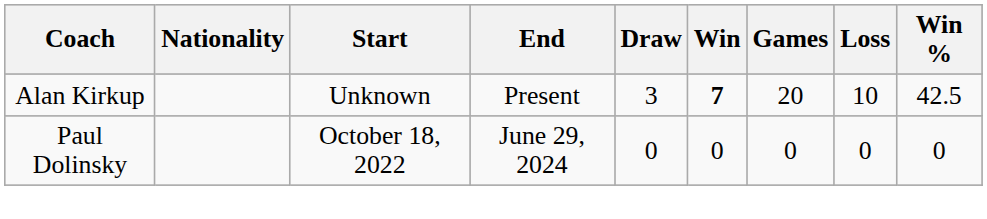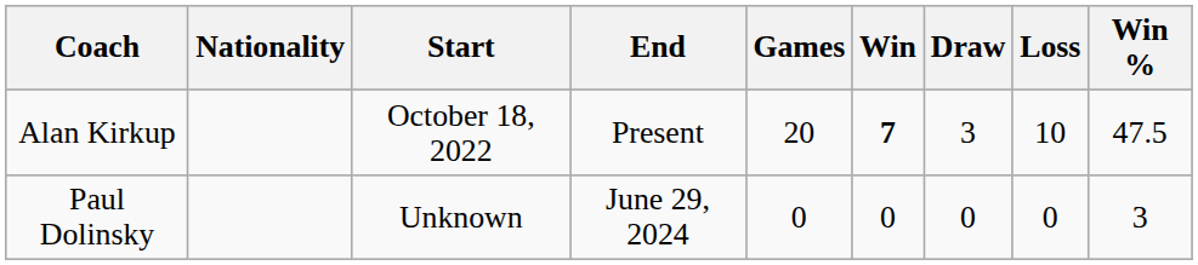columns swapped: Games <-> Draw
Alan Kirkup | Start: Unknown -> October 18, 2022
Alan Kirkup | Win %: 42.5 -> 47.5
Paul Dolinsky | Start: October 18, 2022 -> Unknown
Paul Dolinsky | Win %: 0 -> 3
